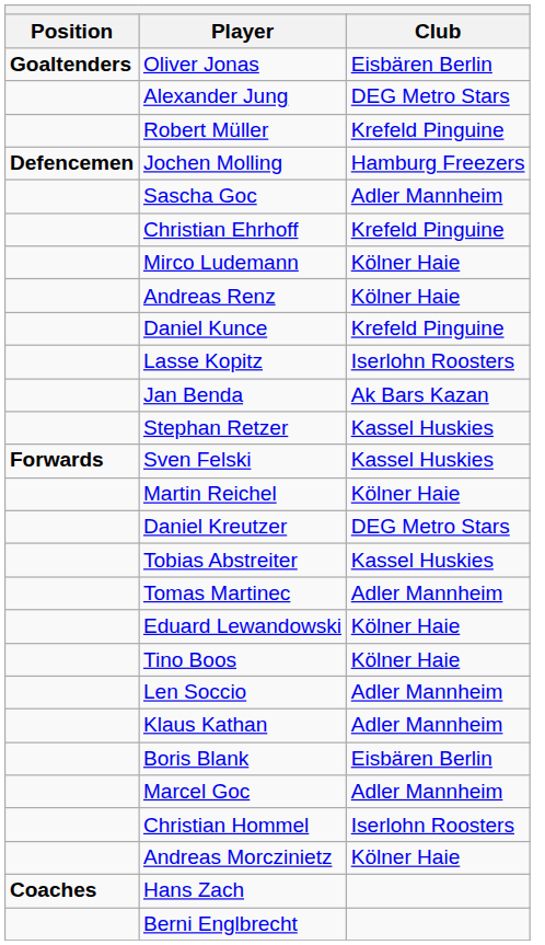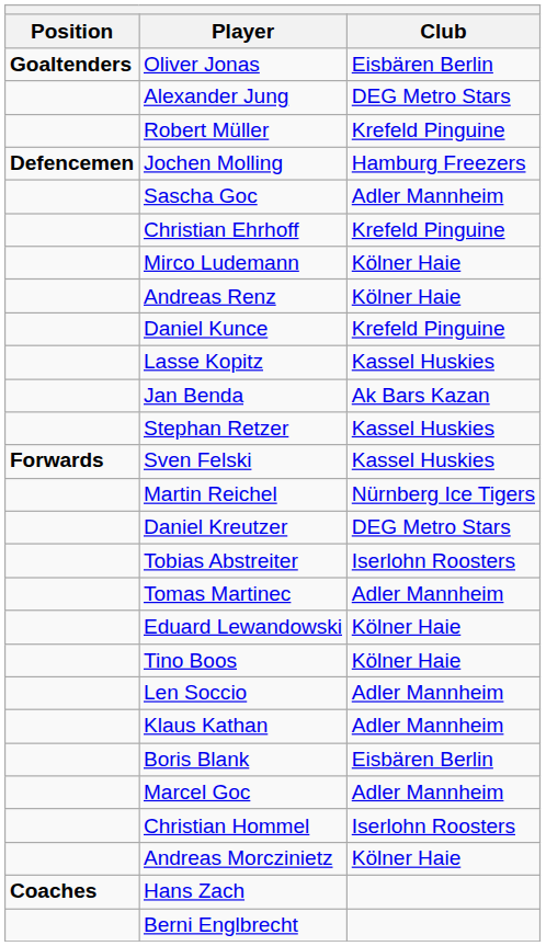Lasse Kopitz | Club: Iserlohn Roosters -> Kassel Huskies
Martin Reichel | Club: Kölner Haie -> Nürnberg Ice Tigers
Tobias Abstreiter | Club: Kassel Huskies -> Iserlohn Roosters
